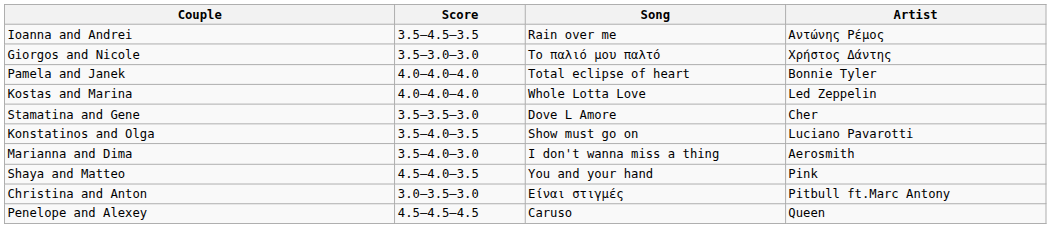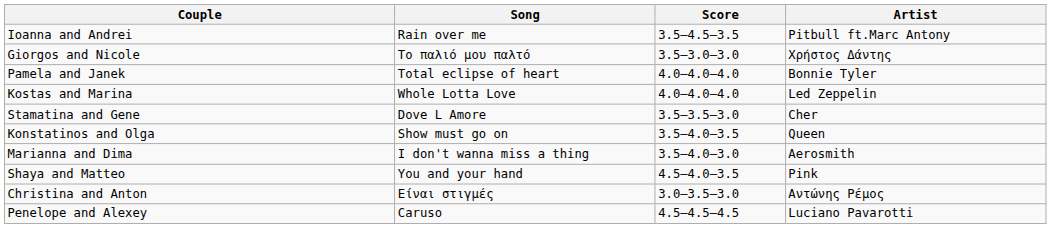columns swapped: Score <-> Song
Ioanna and Andrei | Artist: Αντώνης Ρέμος -> Pitbull ft.Marc Antony
Konstatinos and Olga | Artist: Luciano Pavarotti -> Queen
Christina and Anton | Artist: Pitbull ft.Marc Antony -> Αντώνης Ρέμος
Penelope and Alexey | Artist: Queen -> Luciano Pavarotti
